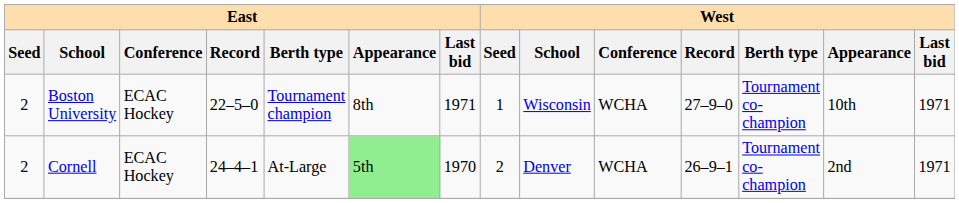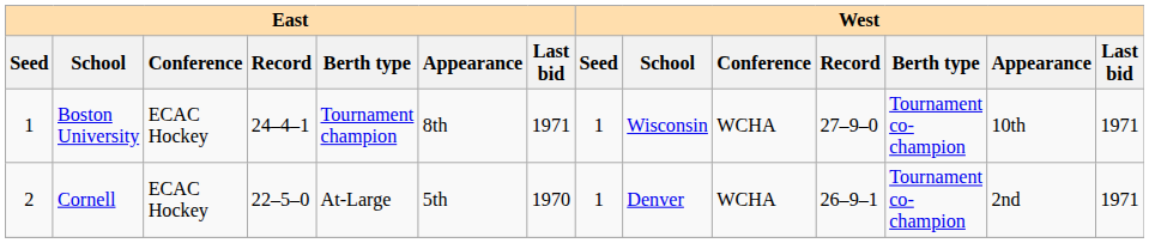Boston University | East / Seed: 2 -> 1
Boston University | East / Record: 22–5–0 -> 24–4–1
Cornell | East / Record: 24–4–1 -> 22–5–0
Cornell | East / Appearance: lightgreen background -> no background
Cornell | West / Seed: 2 -> 1
